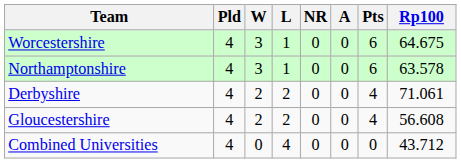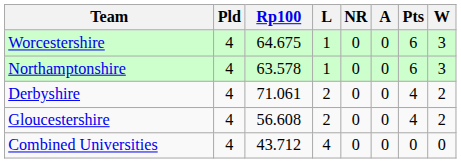columns swapped: W <-> Rp100
